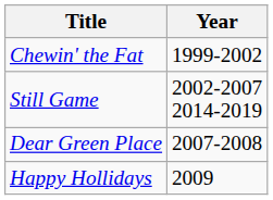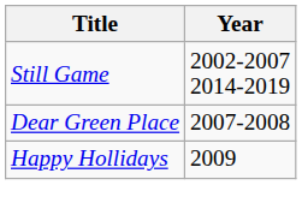- row: Chewin' the Fat | 1999-2002
